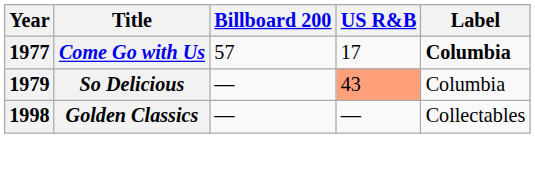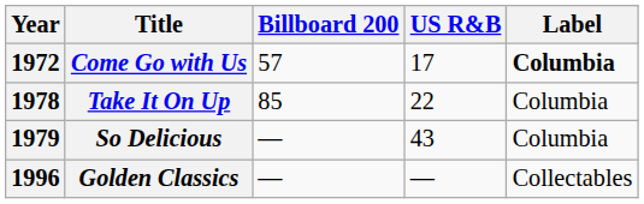Come Go with Us | Year: 1977 -> 1972
+ row: 1978 | Take It On Up | 85 | 22 | Columbia
So Delicious | US R&B: lightsalmon background -> no background
Golden Classics | Year: 1998 -> 1996
